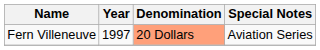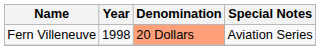Fern Villeneuve | Year: 1997 -> 1998
